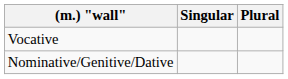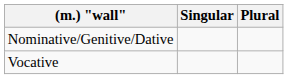rows swapped: Nominative/Genitive/Dative <-> Vocative
